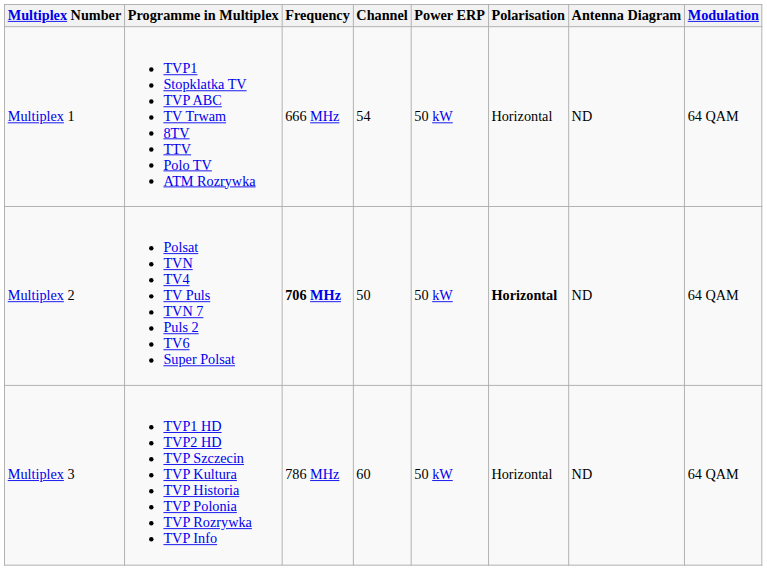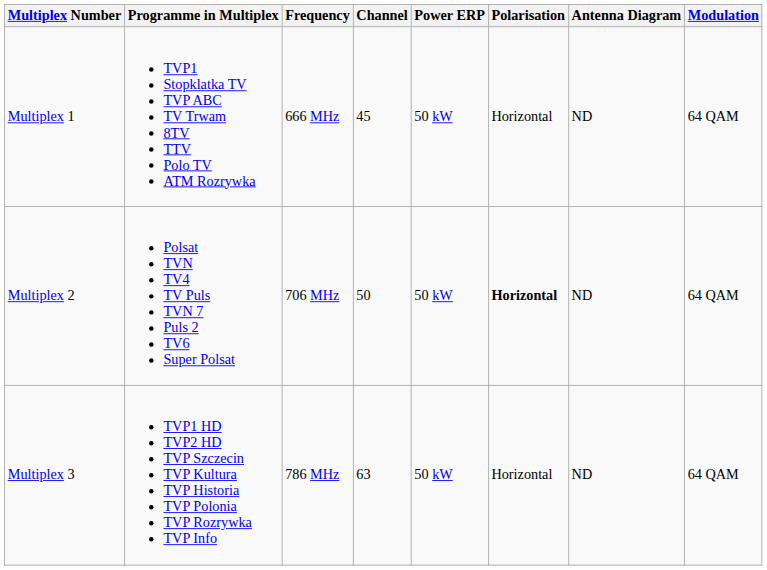Multiplex 1 | Channel: 54 -> 45
Multiplex 2 | Frequency: bold -> normal
Multiplex 3 | Channel: 60 -> 63
